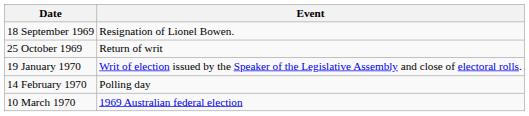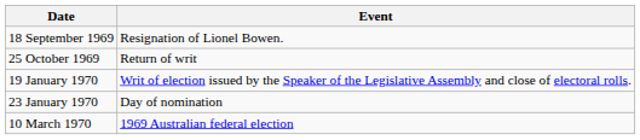+ row: 23 January 1970 | Day of nomination
- row: 14 February 1970 | Polling day
